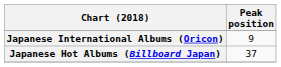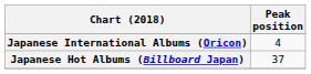Japanese International Albums (Oricon) | Peak position: 9 -> 4
